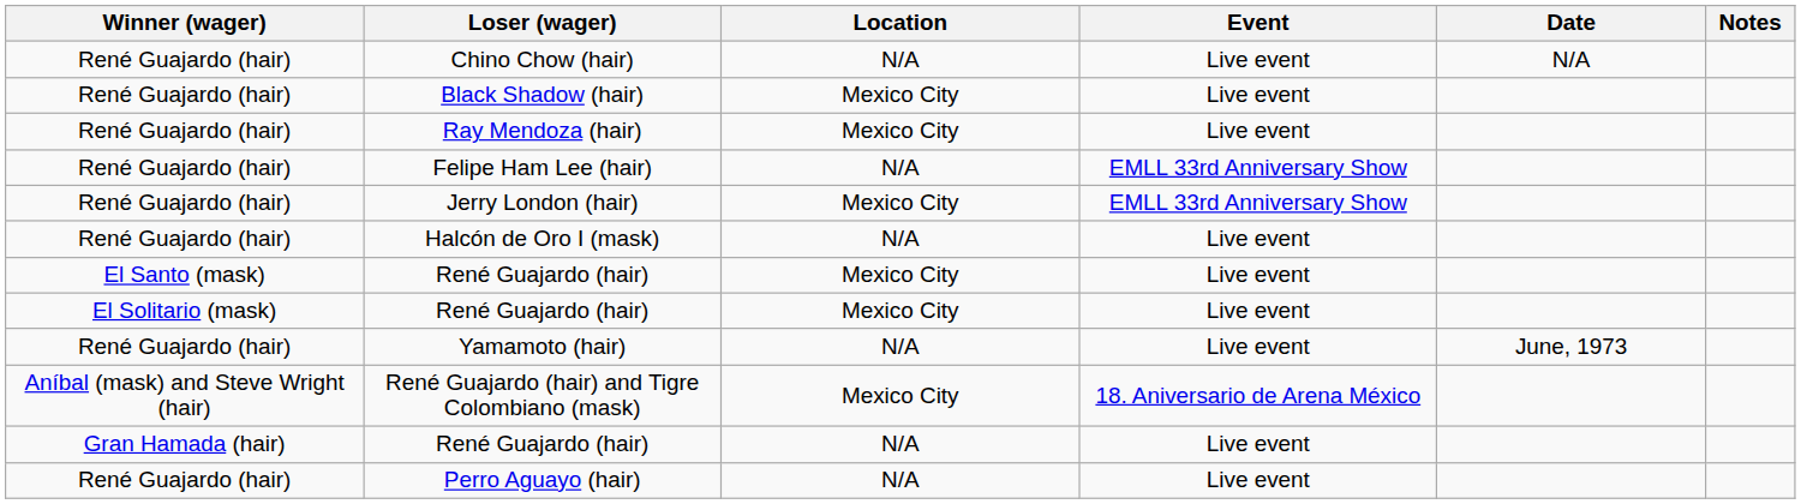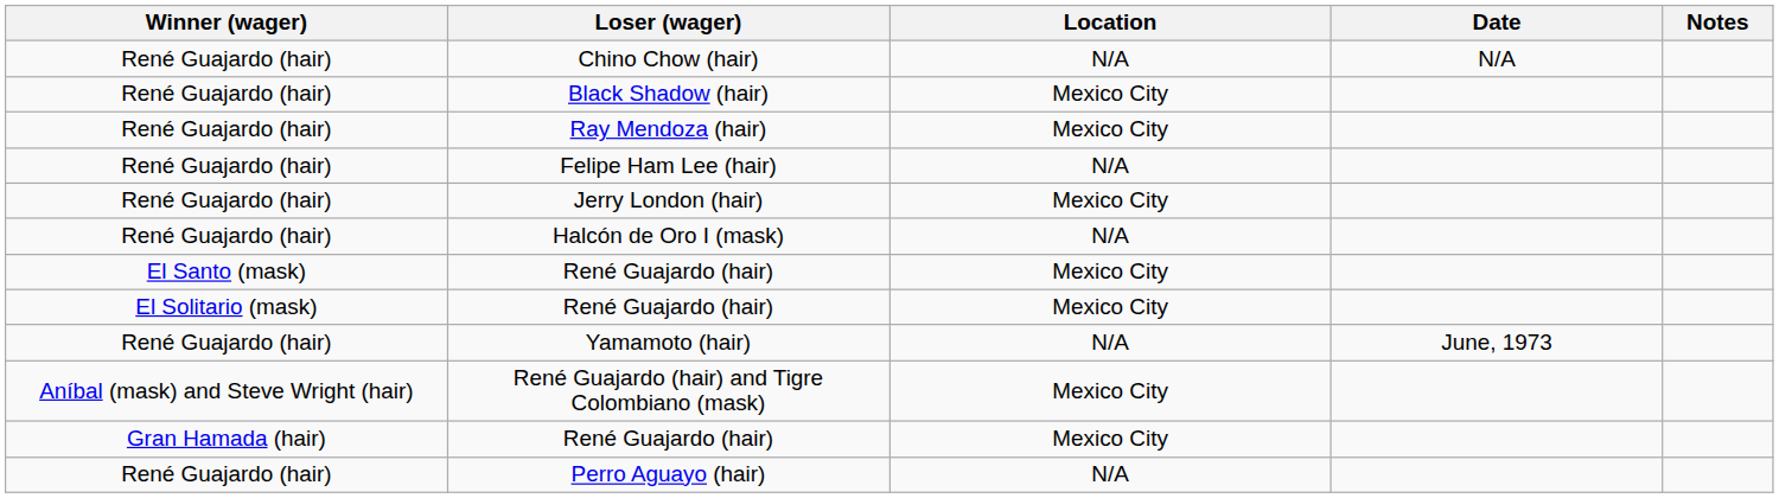- column: Event | Live event | Live event | Live event | EMLL 33rd Anniversary Show | EMLL 33rd Anniversary Show | Live event | Live event | Live event | Live event | 18. Aniversario de Arena México | Live event | Live event
Gran Hamada (hair) / René Guajardo (hair) | Location: N/A -> Mexico City
